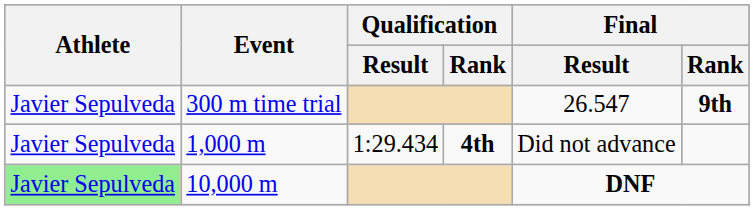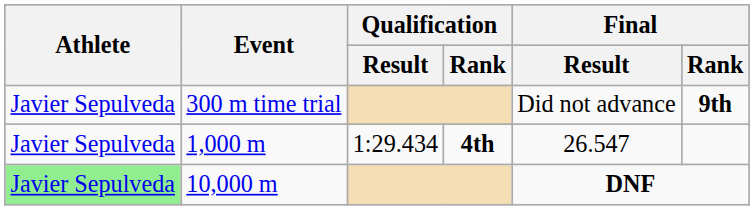300 m time trial | Final / Result: 26.547 -> Did not advance
1,000 m | Final / Result: Did not advance -> 26.547
